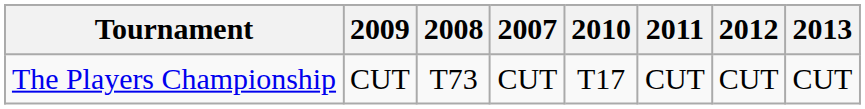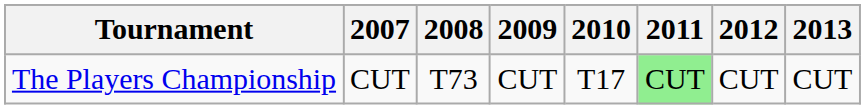columns swapped: 2007 <-> 2009
The Players Championship | 2011: no background -> lightgreen background
